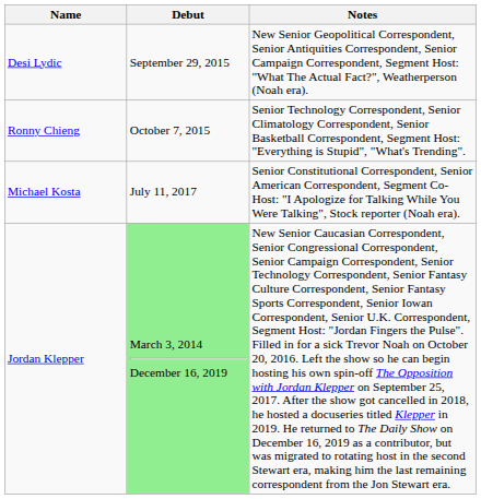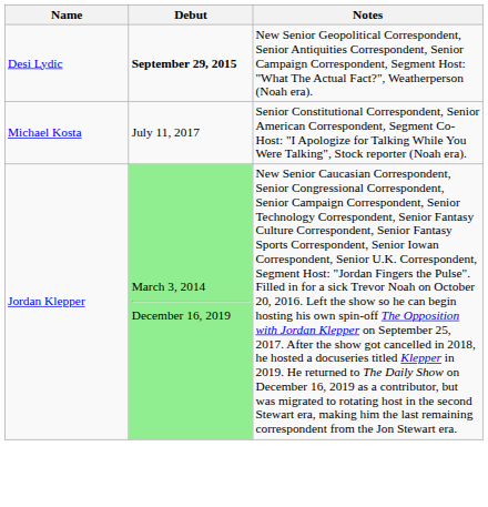Desi Lydic | Debut: normal -> bold
- row: Ronny Chieng | October 7, 2015 | Senior Technology Correspondent, Senior Climatology Correspondent, Senior Basketball Correspondent, Segment Host: "Everything is Stupid", "What's Trending".
